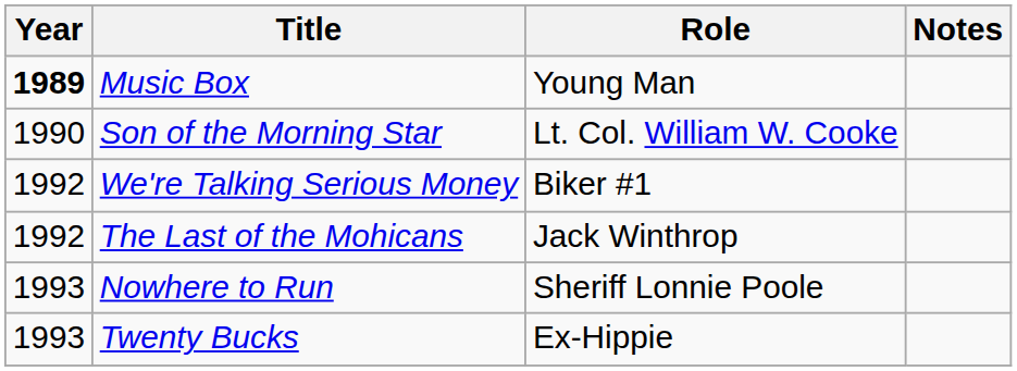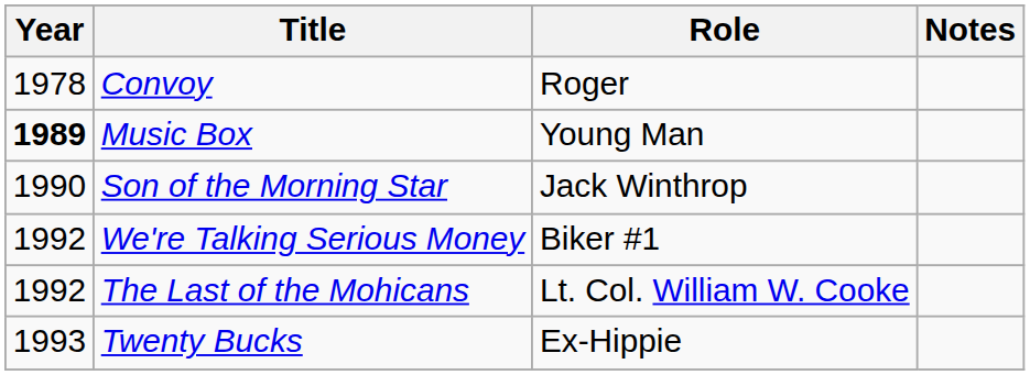+ row: 1978 | Convoy | Roger
Son of the Morning Star | Role: Lt. Col. William W. Cooke -> Jack Winthrop
The Last of the Mohicans | Role: Jack Winthrop -> Lt. Col. William W. Cooke
- row: 1993 | Nowhere to Run | Sheriff Lonnie Poole
